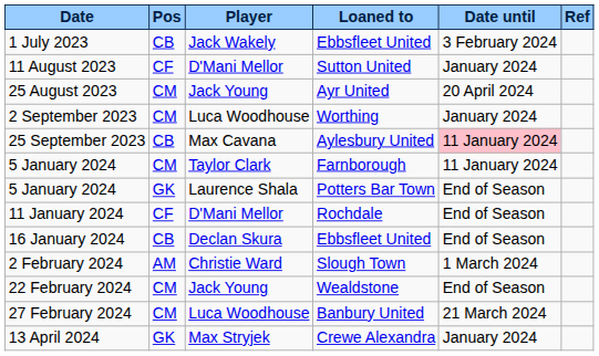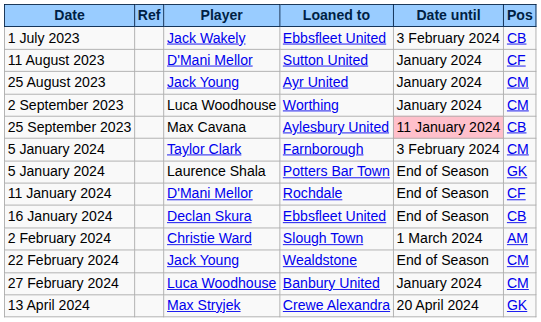columns swapped: Pos <-> Ref
25 August 2023 | Date until: 20 April 2024 -> January 2024
5 January 2024 / Farnborough | Date until: 11 January 2024 -> 3 February 2024
27 February 2024 | Date until: 21 March 2024 -> January 2024
13 April 2024 | Date until: January 2024 -> 20 April 2024
